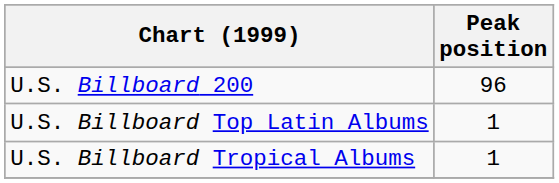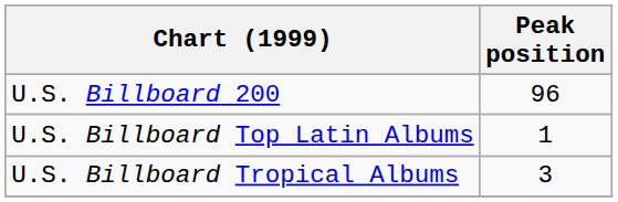U.S. Billboard Tropical Albums | Peak position: 1 -> 3
